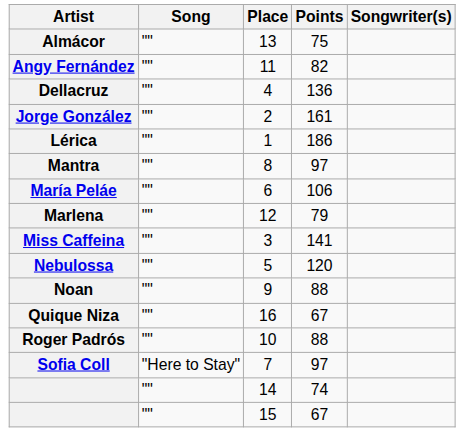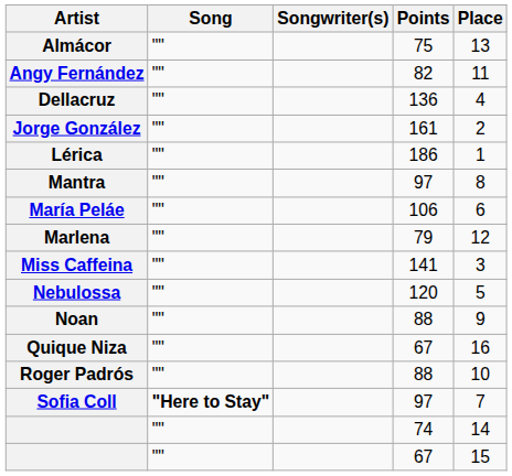columns swapped: Songwriter(s) <-> Place
Sofia Coll | Song: normal -> bold
